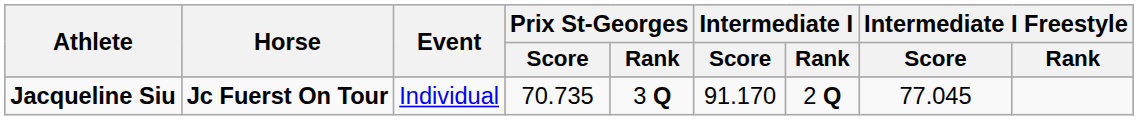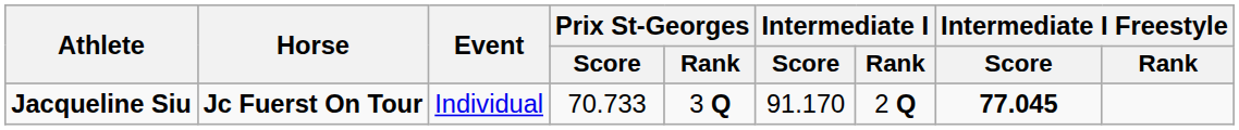Jacqueline Siu | Prix St-Georges / Score: 70.735 -> 70.733
Jacqueline Siu | Intermediate I Freestyle / Score: normal -> bold
